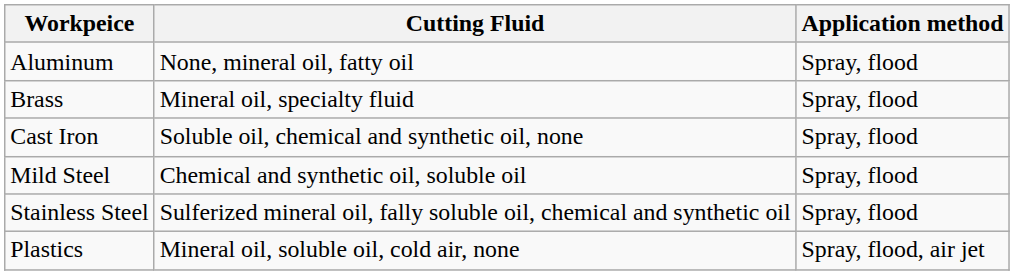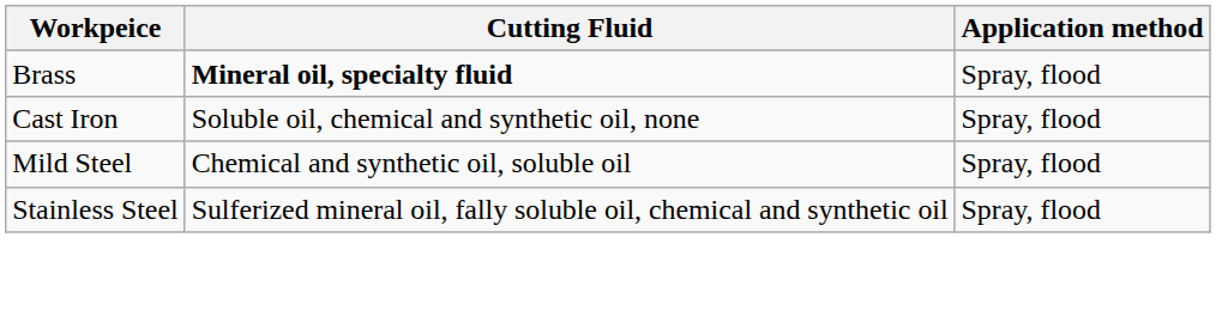- row: Aluminum | None, mineral oil, fatty oil | Spray, flood
Brass | Cutting Fluid: normal -> bold
- row: Plastics | Mineral oil, soluble oil, cold air, none | Spray, flood, air jet
